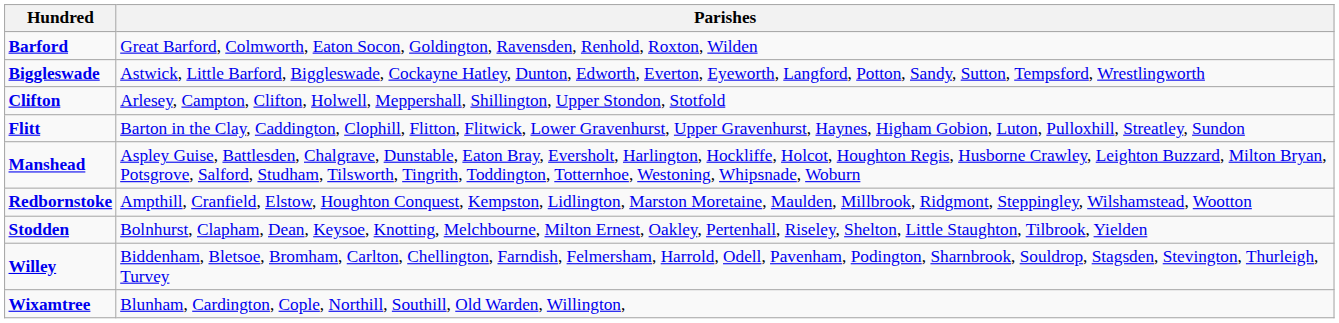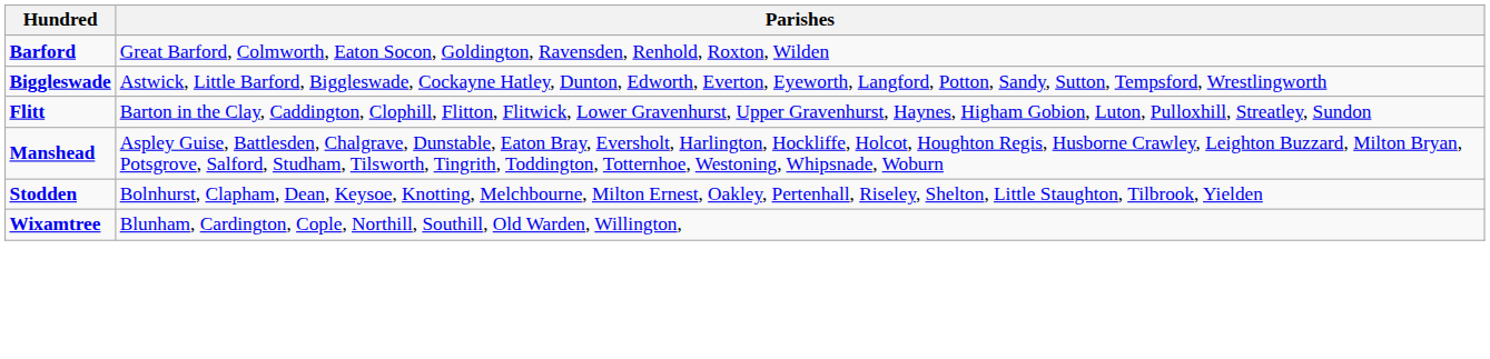- row: Clifton | Arlesey, Campton, Clifton, Holwell, Meppershall, Shillington, Upper Stondon, Stotfold
- row: Redbornstoke | Ampthill, Cranfield, Elstow, Houghton Conquest, Kempston, Lidlington, Marston Moretaine, Maulden, Millbrook, Ridgmont, Steppingley, Wilshamstead, Wootton
- row: Willey | Biddenham, Bletsoe, Bromham, Carlton, Chellington, Farndish, Felmersham, Harrold, Odell, Pavenham, Podington, Sharnbrook, Souldrop, Stagsden, Stevington, Thurleigh, Turvey
